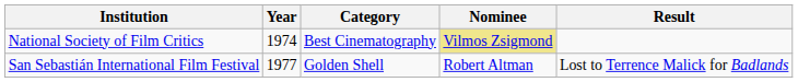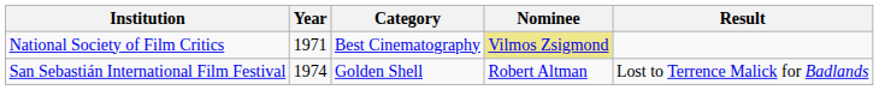National Society of Film Critics | Year: 1974 -> 1971
San Sebastián International Film Festival | Year: 1977 -> 1974
